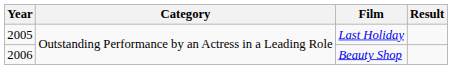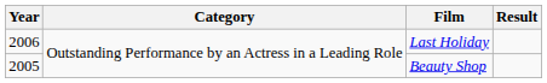Last Holiday | Year: 2005 -> 2006
Beauty Shop | Year: 2006 -> 2005
